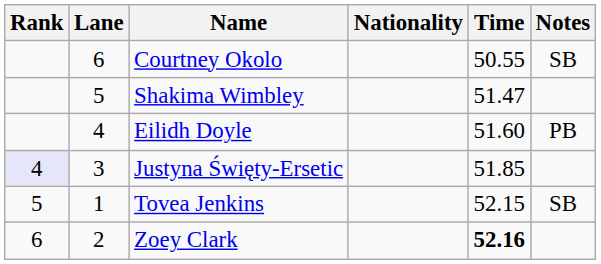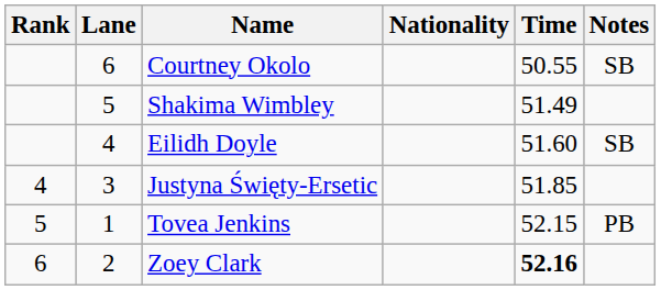Shakima Wimbley | Time: 51.47 -> 51.49
Eilidh Doyle | Notes: PB -> SB
Justyna Święty-Ersetic | Rank: lavender background -> no background
Tovea Jenkins | Notes: SB -> PB
